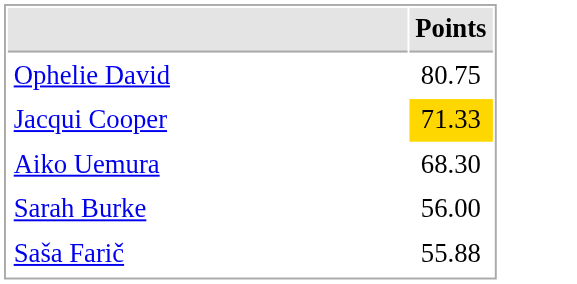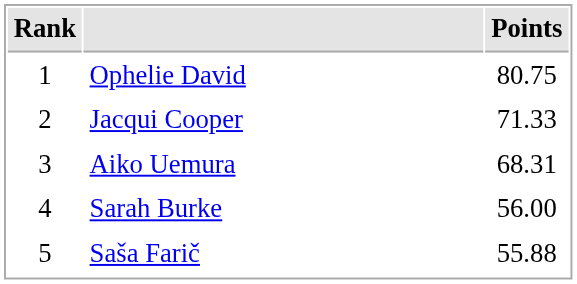+ column: Rank | 1 | 2 | 3 | 4 | 5
Jacqui Cooper | Points: gold background -> no background
Aiko Uemura | Points: 68.30 -> 68.31
